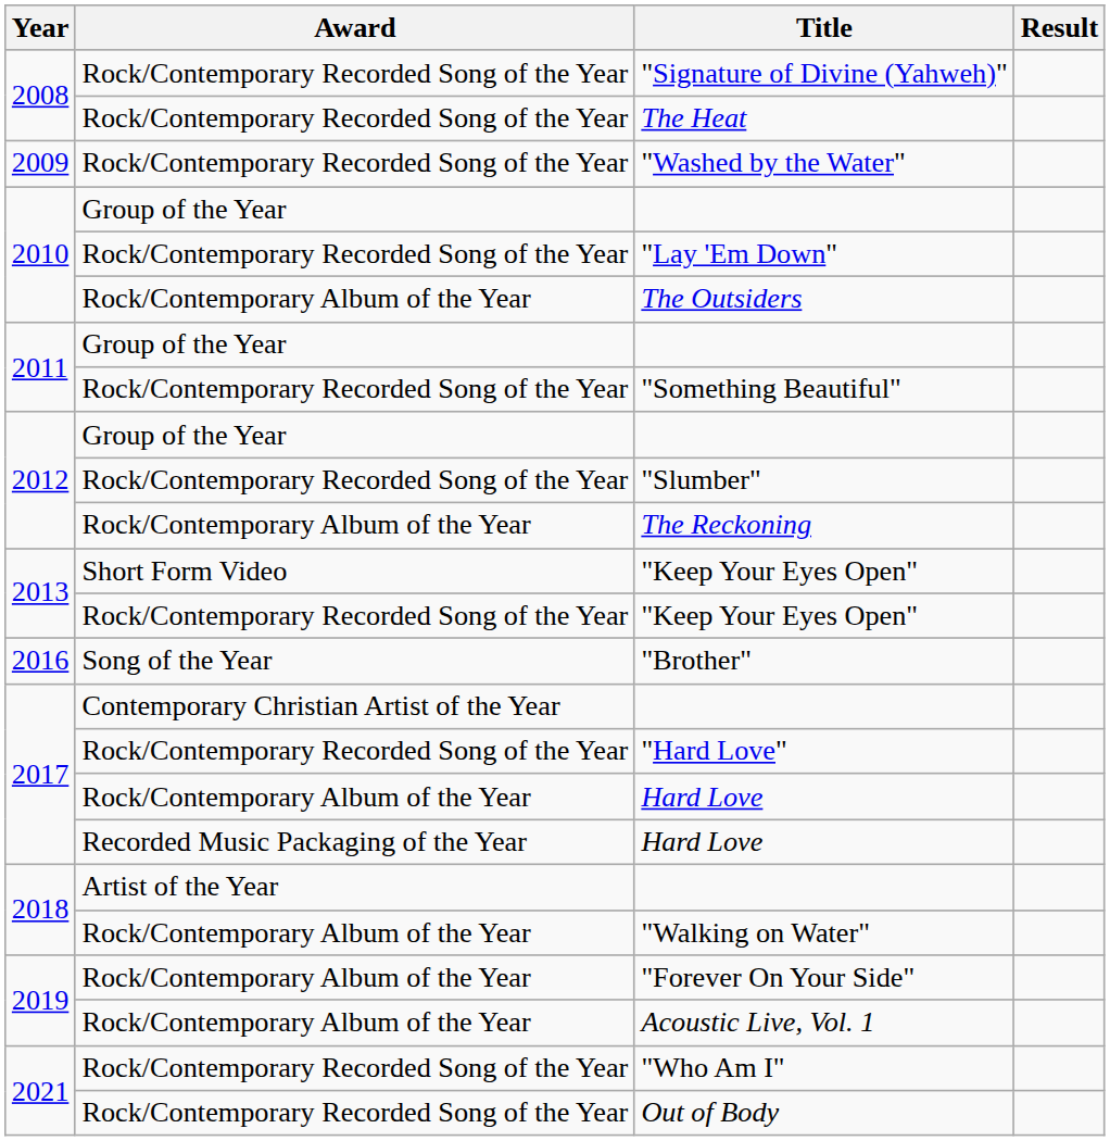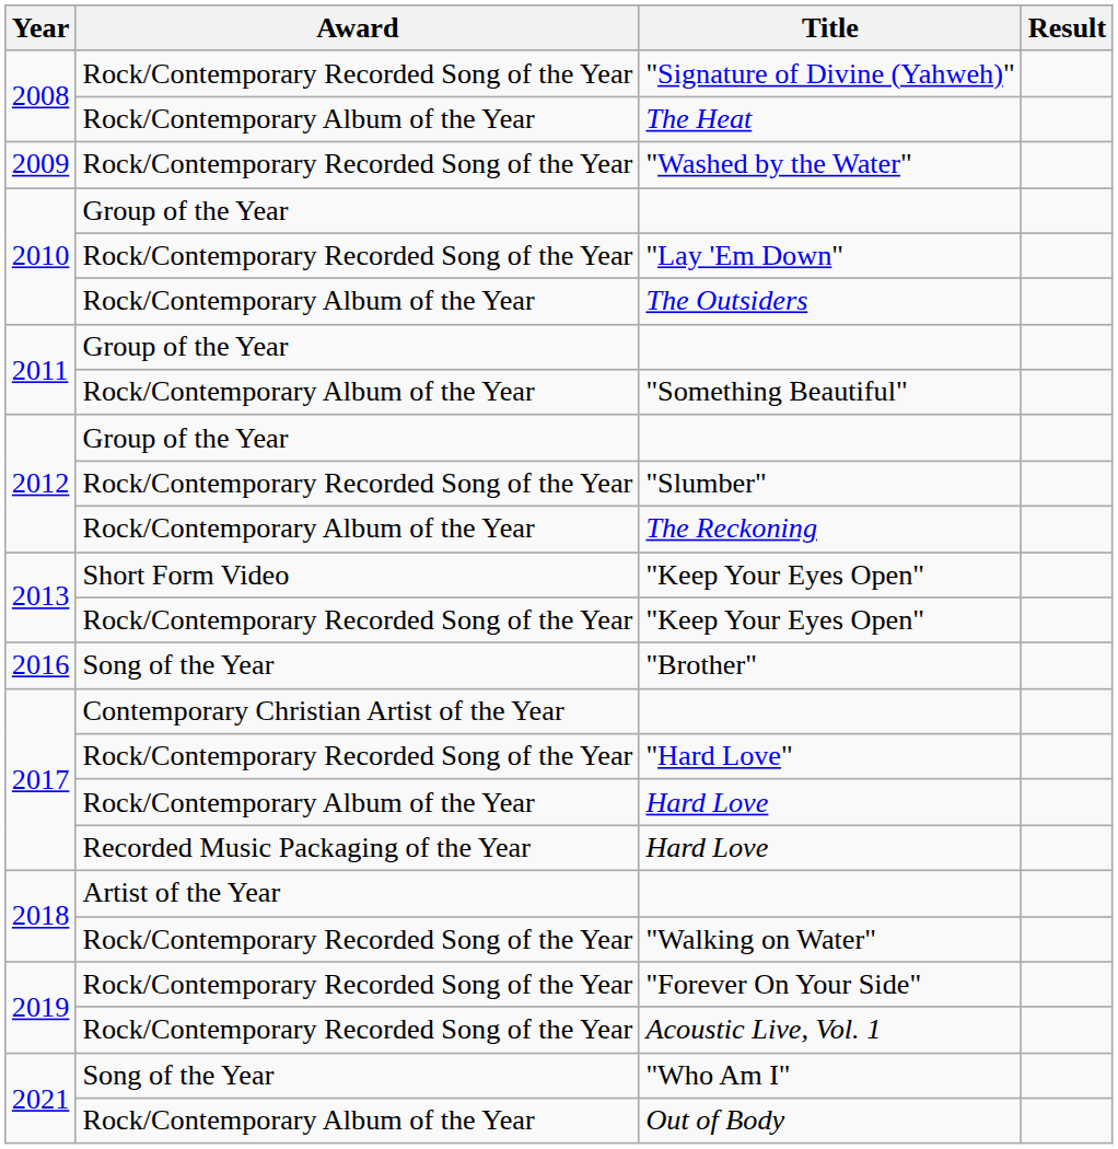The Heat | Award: Rock/Contemporary Recorded Song of the Year -> Rock/Contemporary Album of the Year
"Something Beautiful" | Award: Rock/Contemporary Recorded Song of the Year -> Rock/Contemporary Album of the Year
"Walking on Water" | Award: Rock/Contemporary Album of the Year -> Rock/Contemporary Recorded Song of the Year
"Forever On Your Side" | Award: Rock/Contemporary Album of the Year -> Rock/Contemporary Recorded Song of the Year
Acoustic Live, Vol. 1 | Award: Rock/Contemporary Album of the Year -> Rock/Contemporary Recorded Song of the Year
"Who Am I" | Award: Rock/Contemporary Recorded Song of the Year -> Song of the Year
Out of Body | Award: Rock/Contemporary Recorded Song of the Year -> Rock/Contemporary Album of the Year
